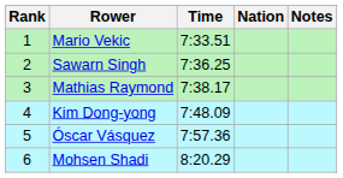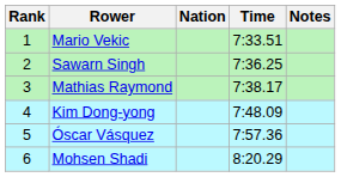columns swapped: Nation <-> Time
